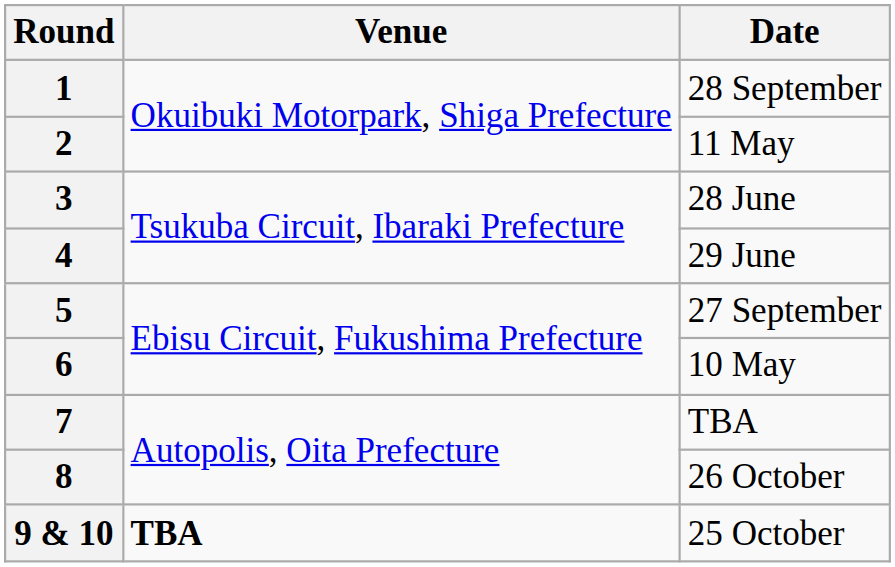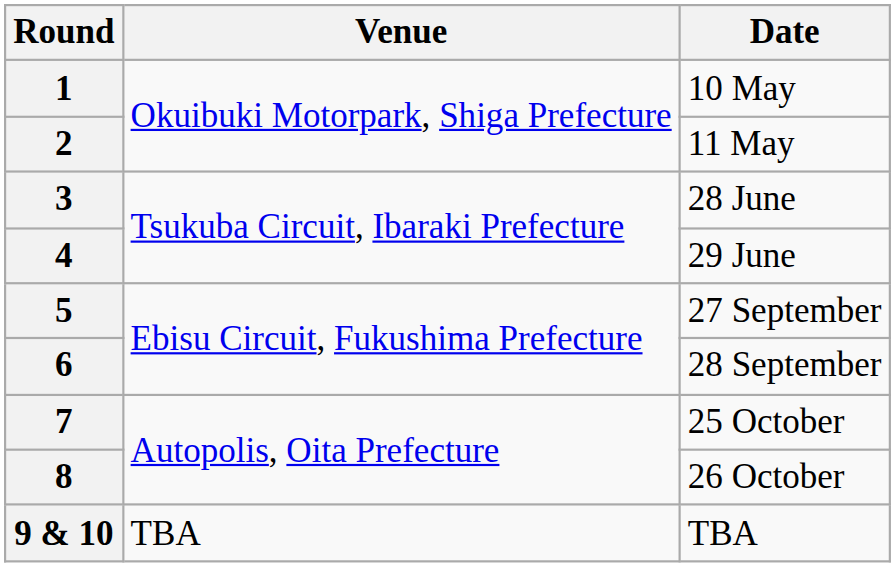1 | Date: 28 September -> 10 May
6 | Date: 10 May -> 28 September
7 | Date: TBA -> 25 October
9 & 10 | Venue: bold -> normal
9 & 10 | Date: 25 October -> TBA
